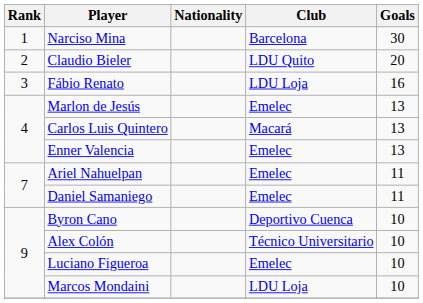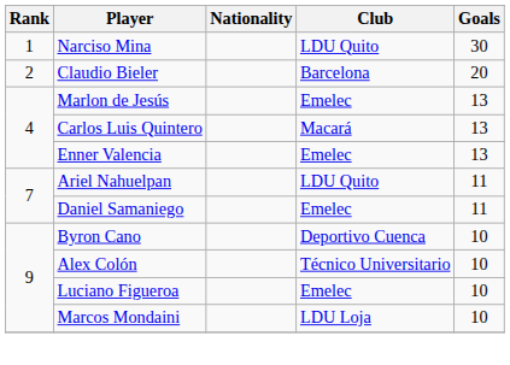Narciso Mina | Club: Barcelona -> LDU Quito
Claudio Bieler | Club: LDU Quito -> Barcelona
- row: 3 | Fábio Renato | LDU Loja | 16
Ariel Nahuelpan | Club: Emelec -> LDU Quito
